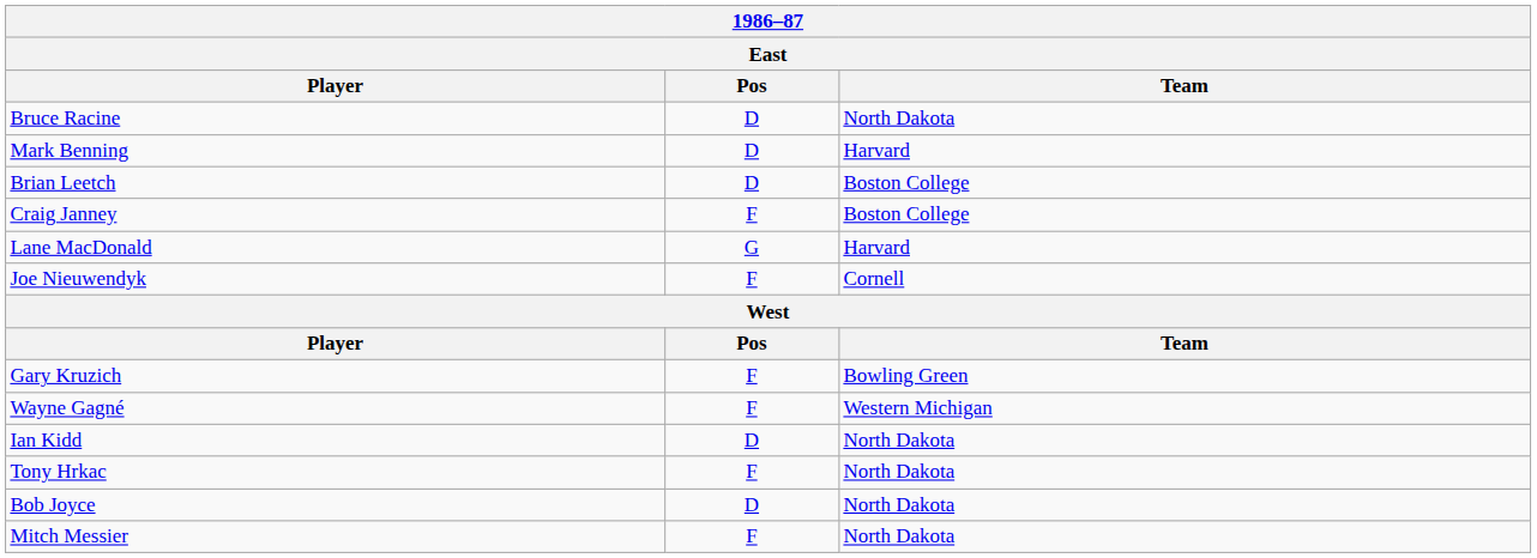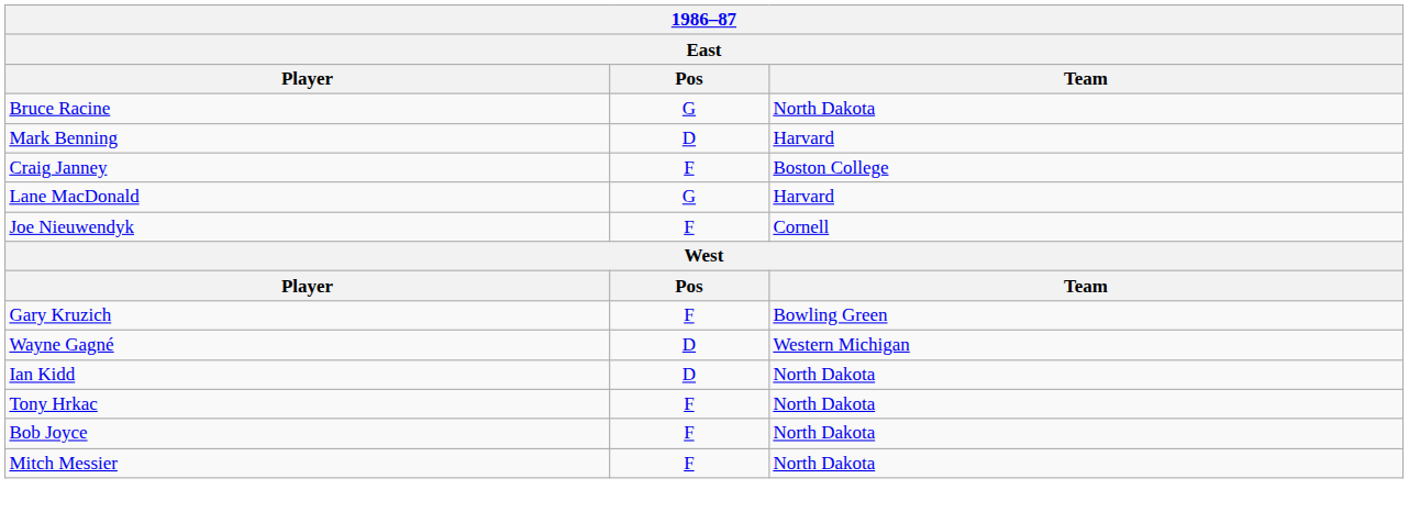Bruce Racine | Pos: D -> G
- row: Brian Leetch | D | Boston College
Wayne Gagné | Pos: F -> D
Bob Joyce | Pos: D -> F
